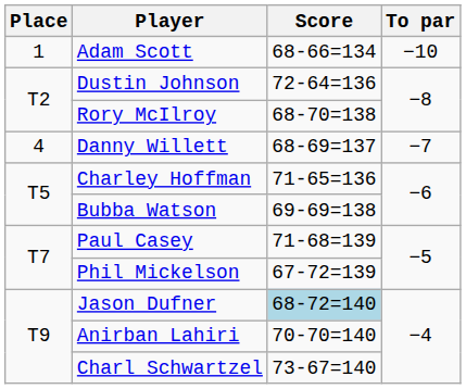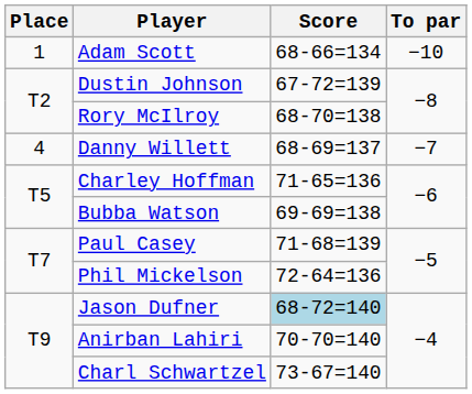Dustin Johnson | Score: 72-64=136 -> 67-72=139
Phil Mickelson | Score: 67-72=139 -> 72-64=136
